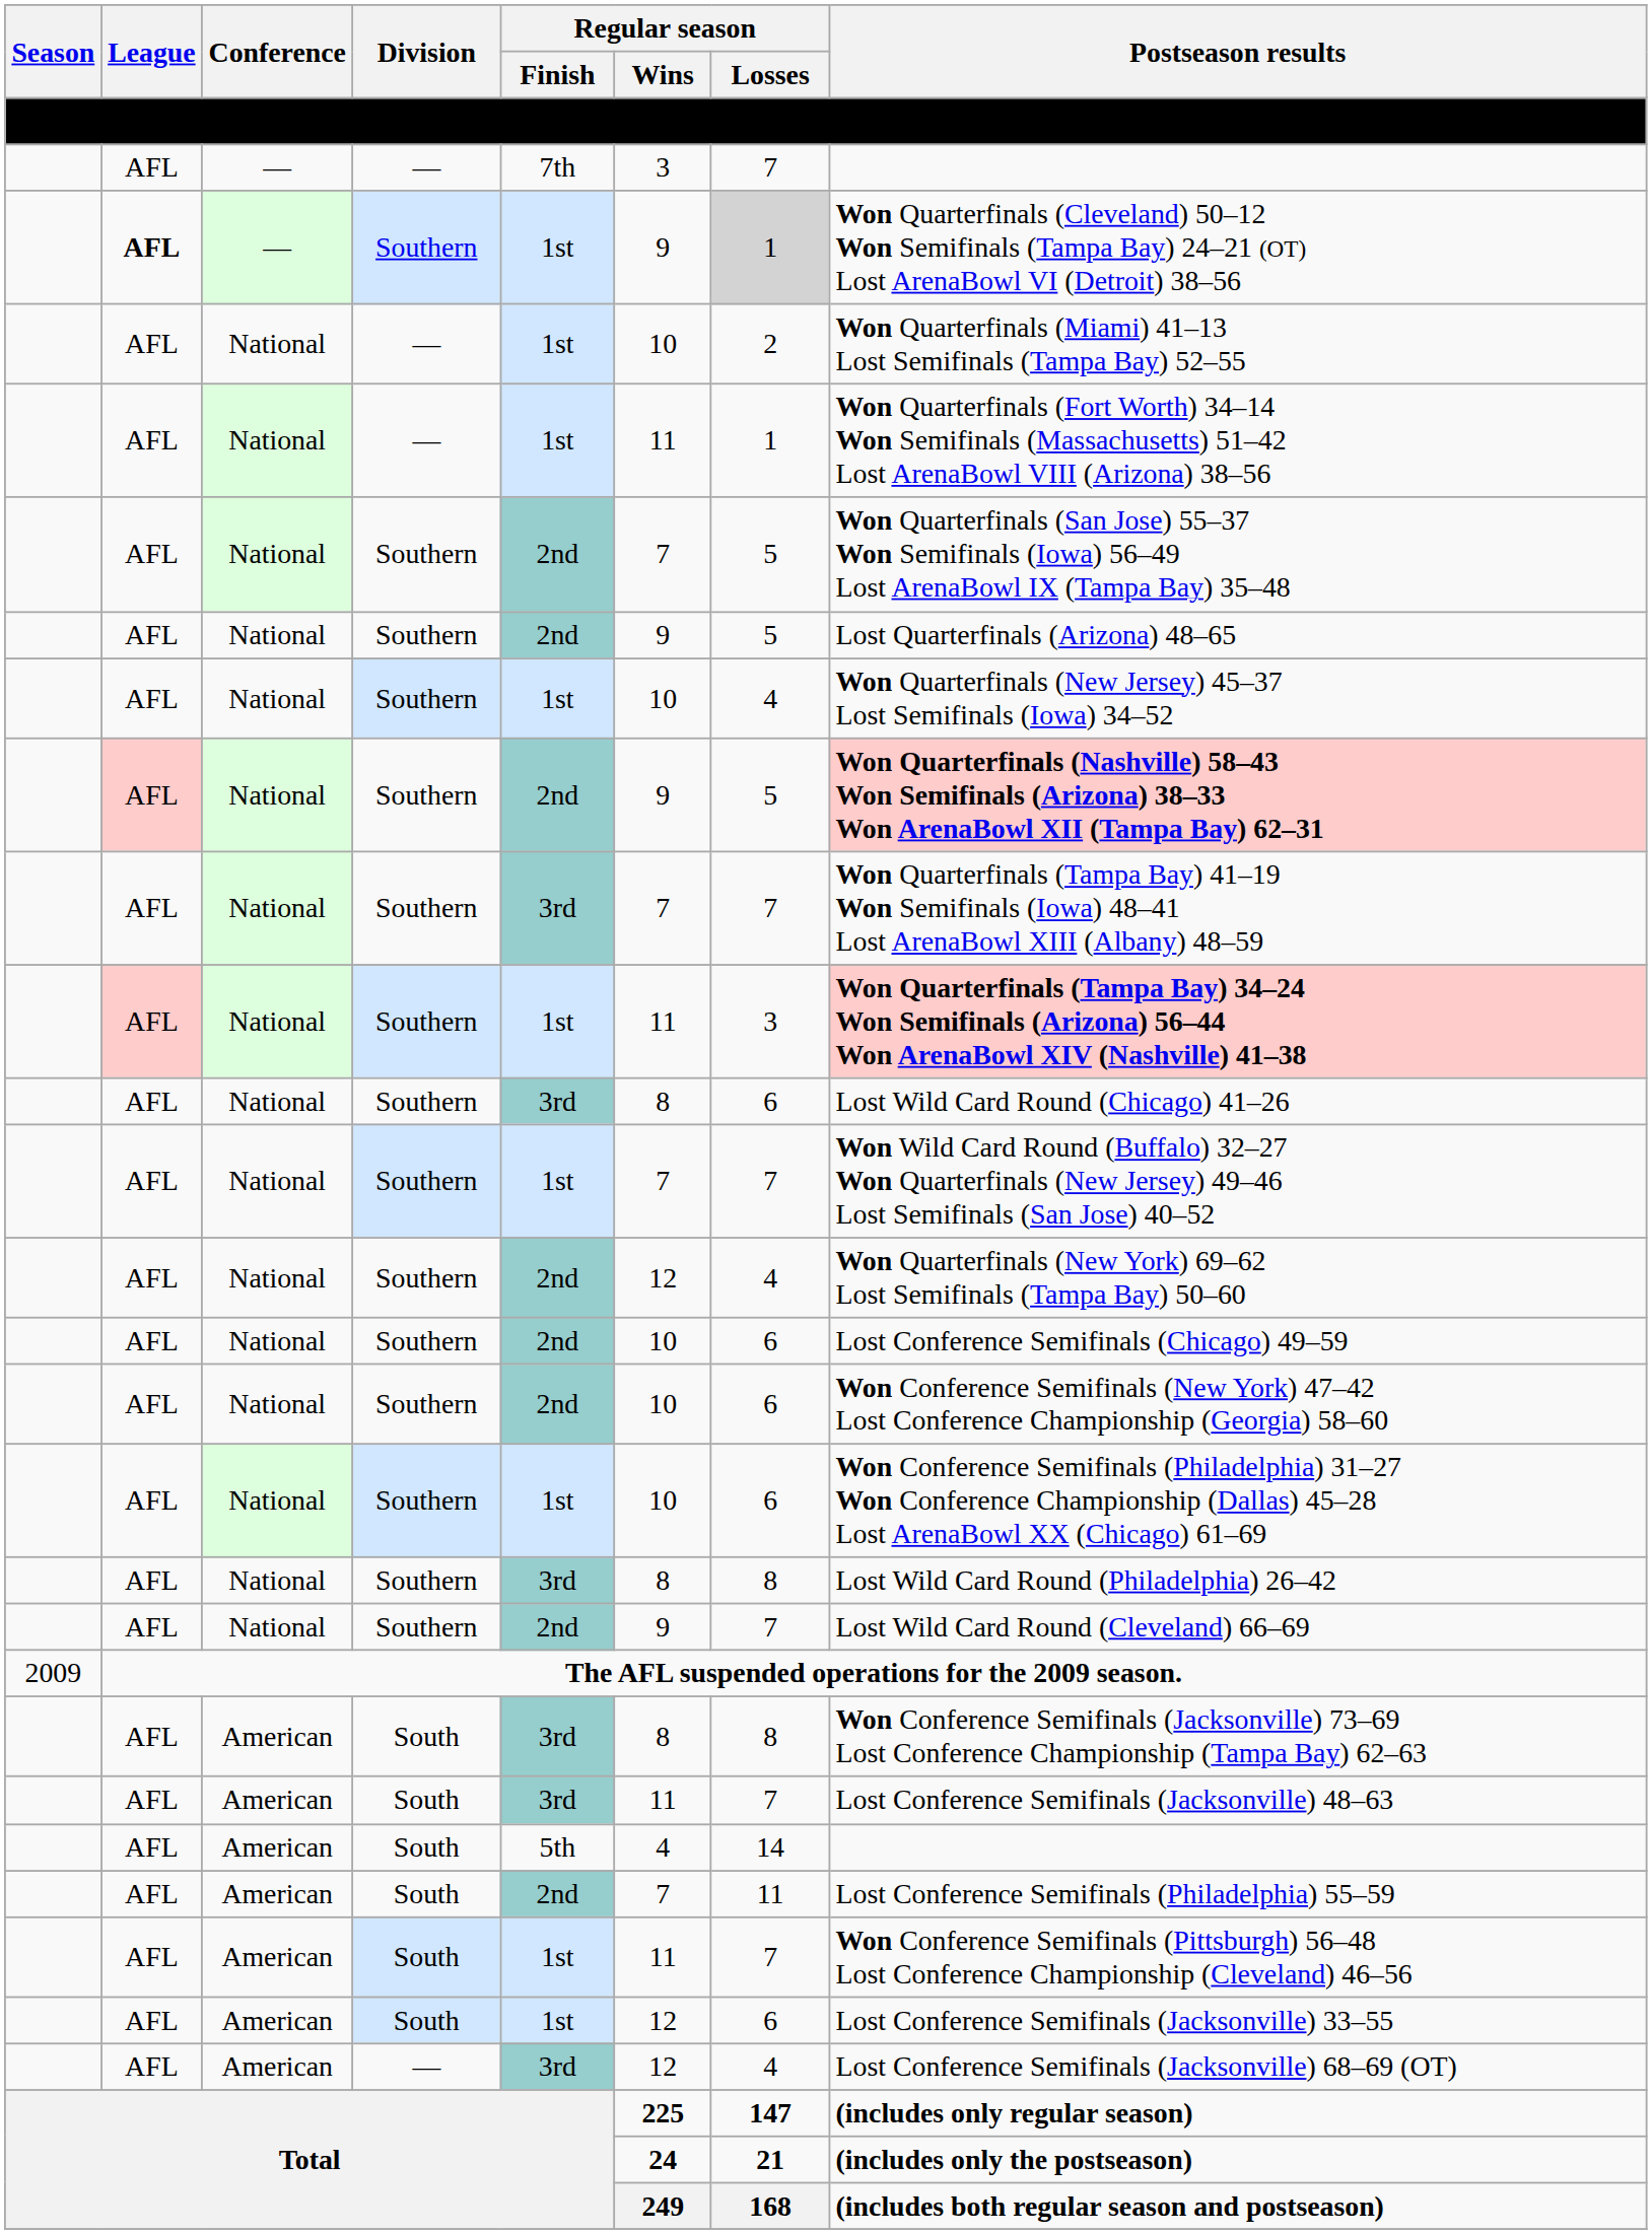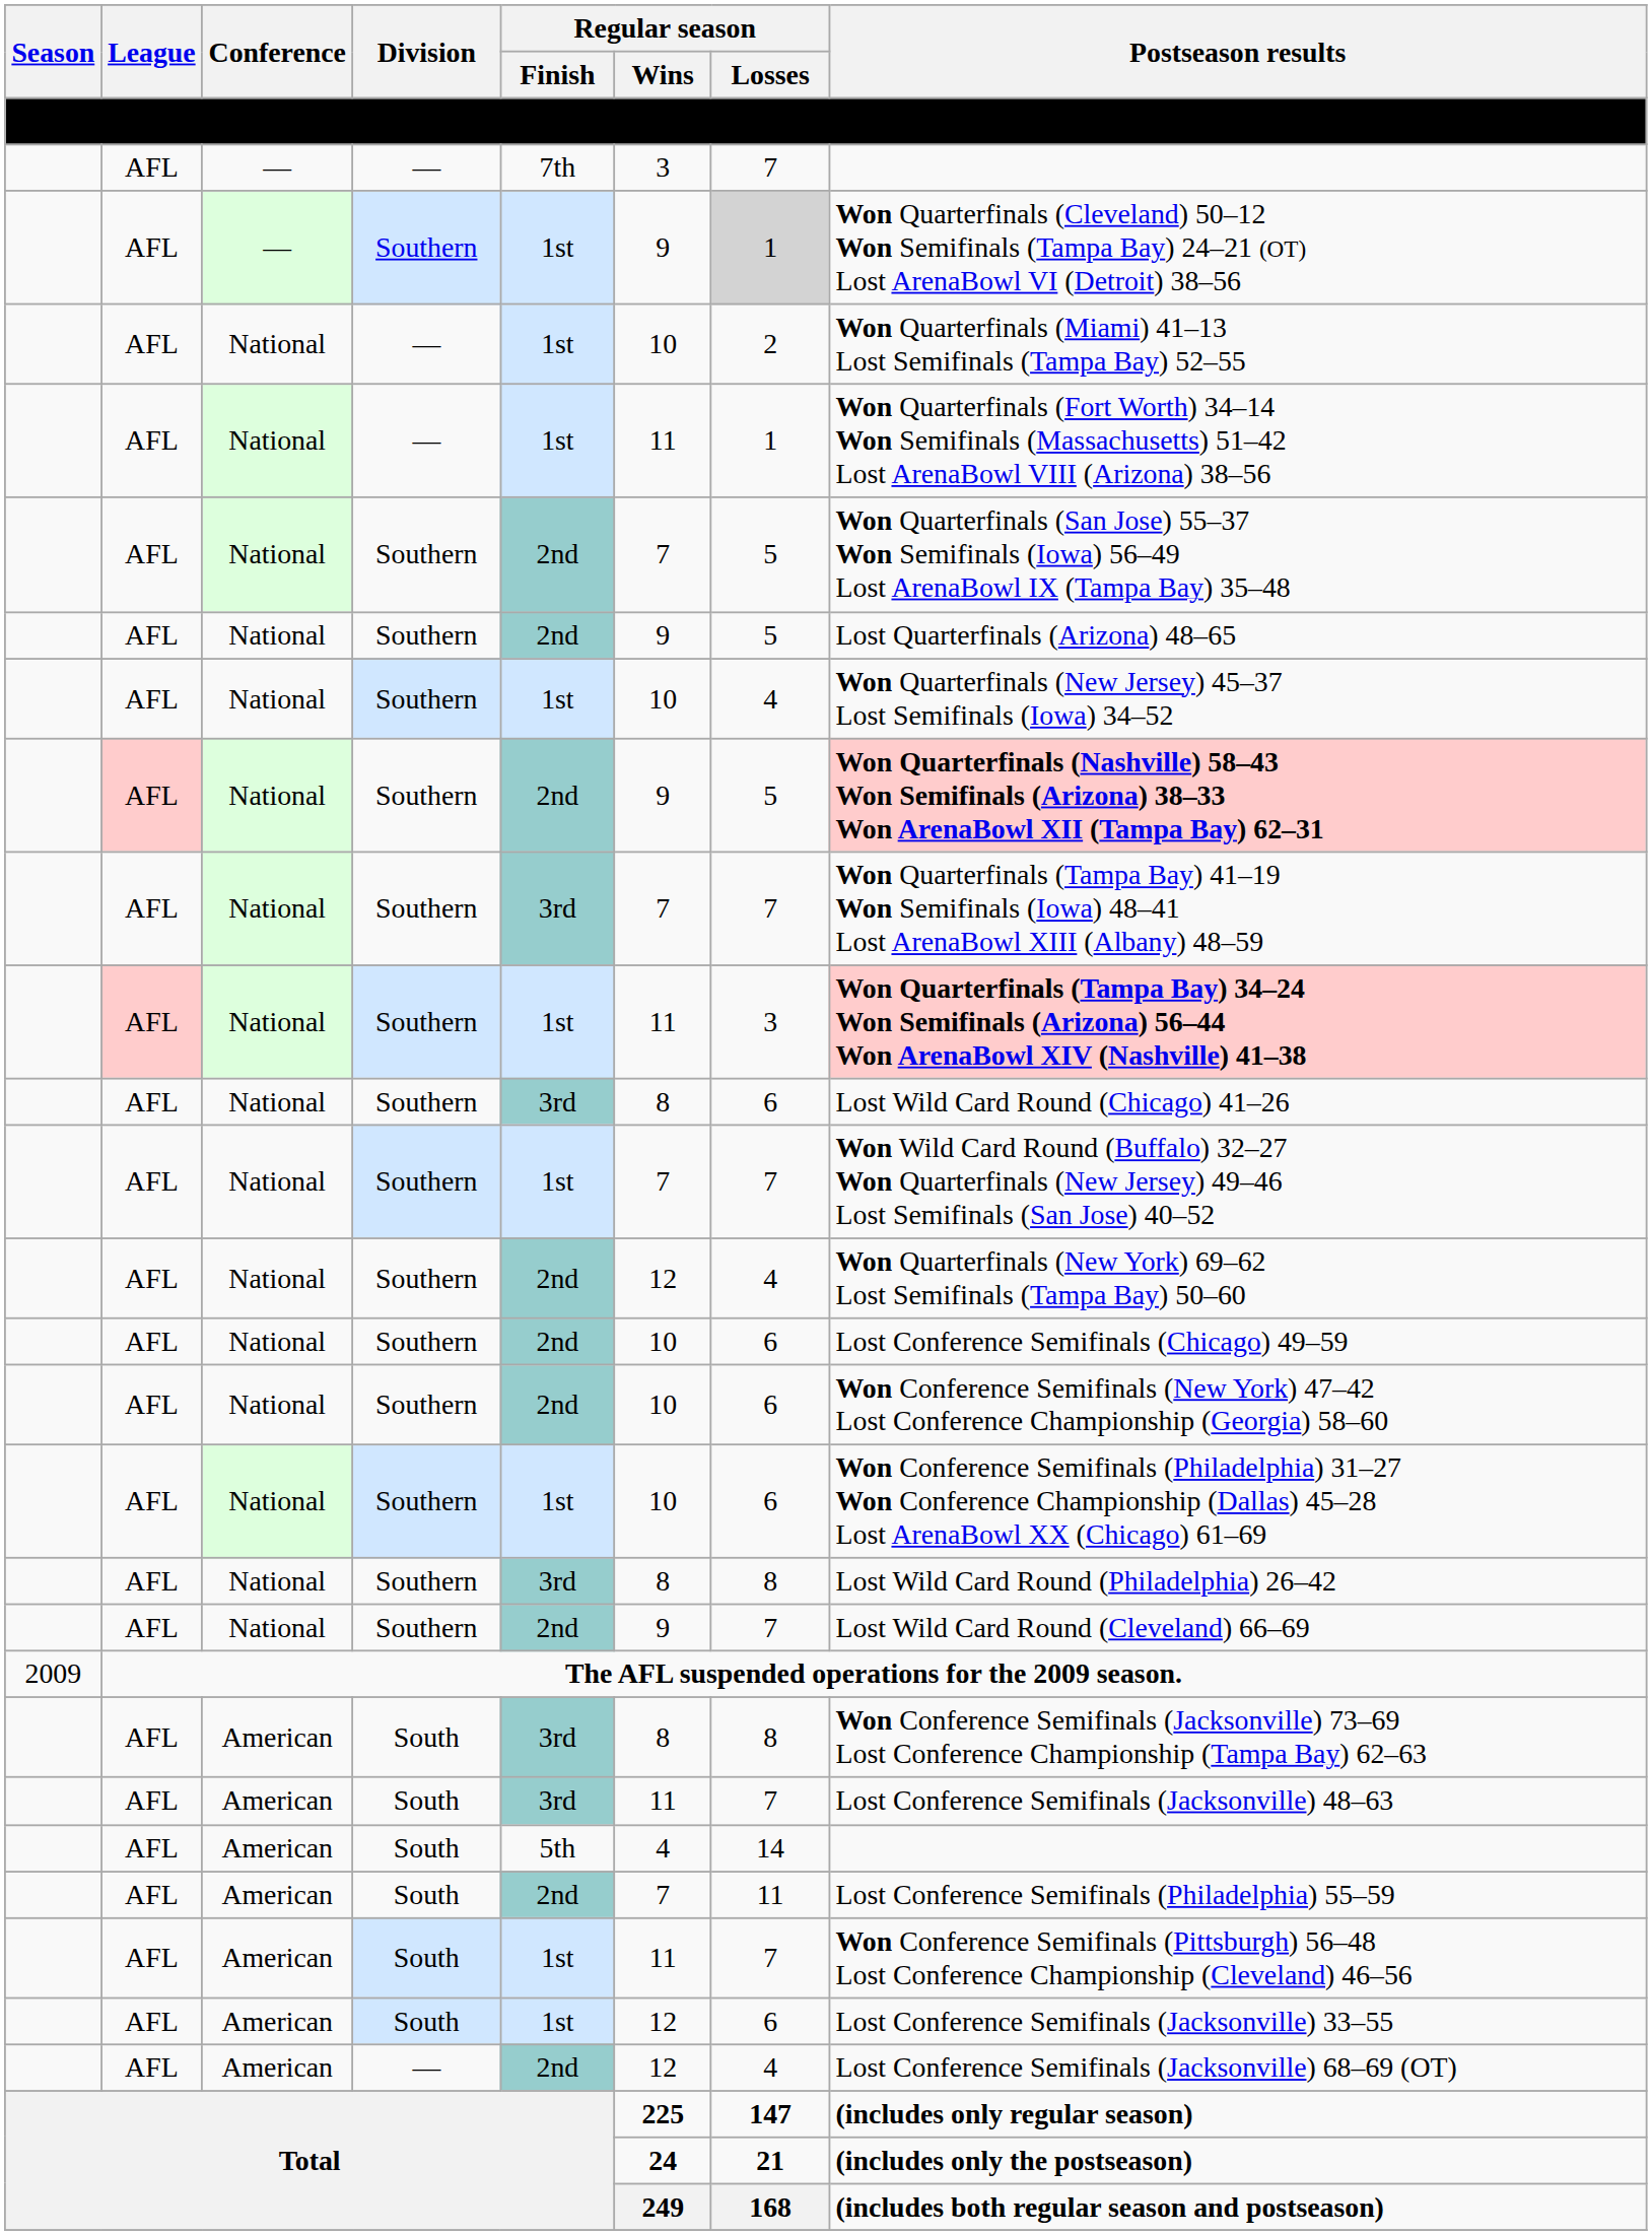— / Southern | League: bold -> normal
American / — | Regular season / Finish: 3rd -> 2nd
